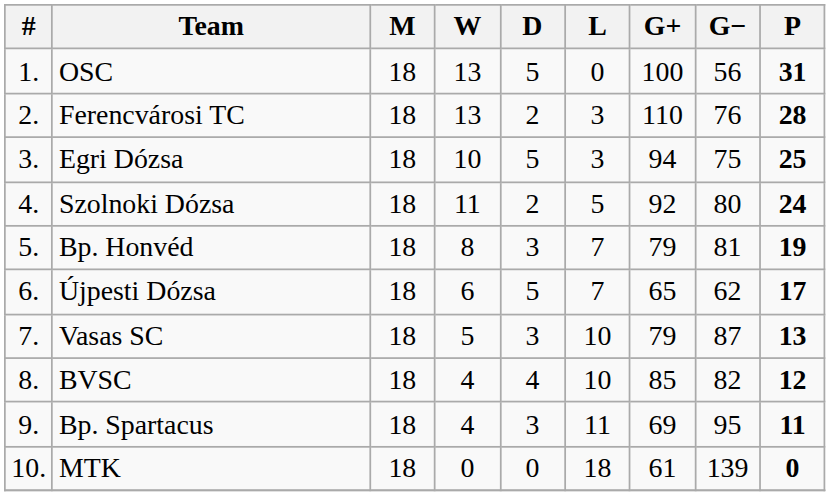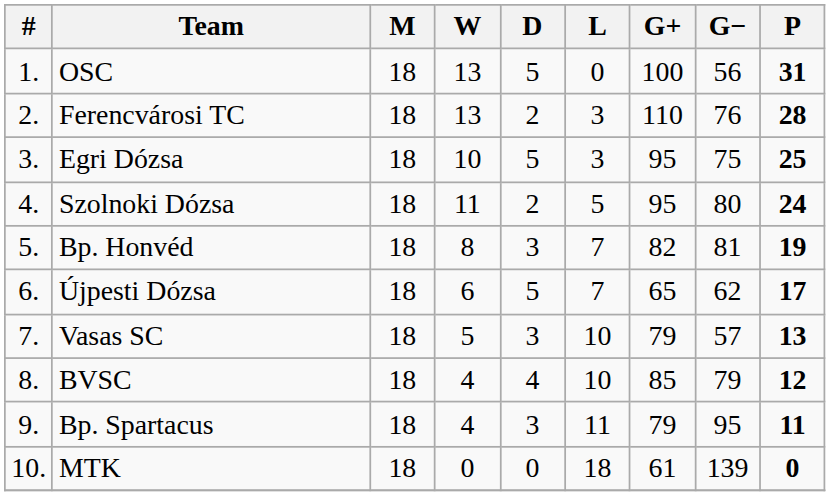Egri Dózsa | G+: 94 -> 95
Szolnoki Dózsa | G+: 92 -> 95
Bp. Honvéd | G+: 79 -> 82
Vasas SC | G−: 87 -> 57
BVSC | G−: 82 -> 79
Bp. Spartacus | G+: 69 -> 79
